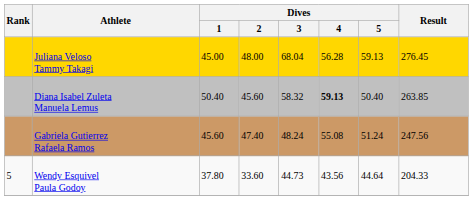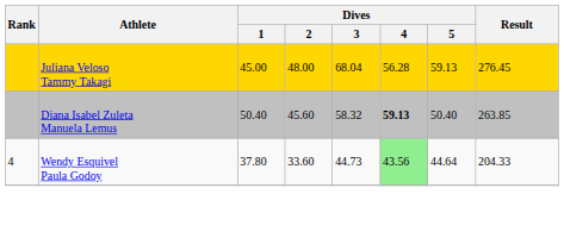- row: Gabriela Gutierrez Rafaela Ramos | 45.60 | 47.40 | 48.24 | 55.08 | 51.24 | 247.56
Wendy Esquivel Paula Godoy | Rank: 5 -> 4
Wendy Esquivel Paula Godoy | Dives / 4: no background -> lightgreen background
